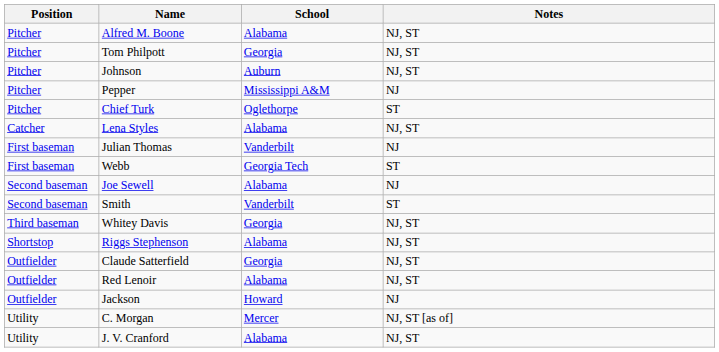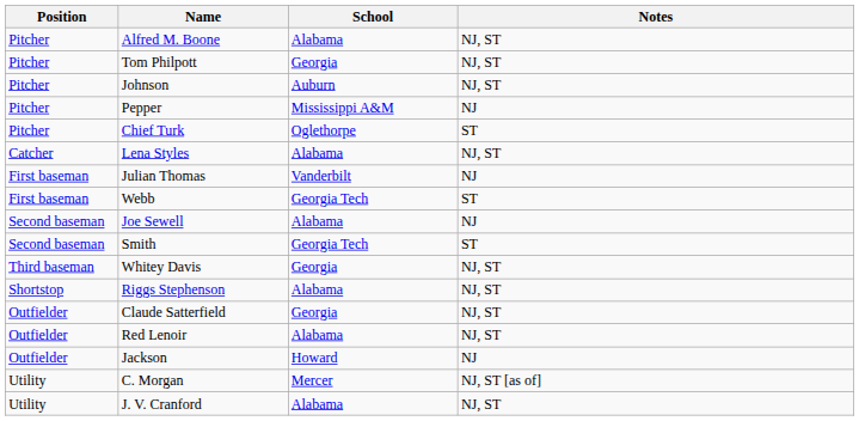Smith | School: Vanderbilt -> Georgia Tech
